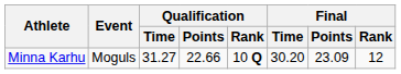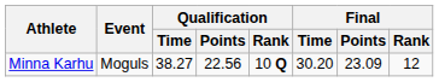Minna Karhu | Qualification / Time: 31.27 -> 38.27
Minna Karhu | Qualification / Points: 22.66 -> 22.56
